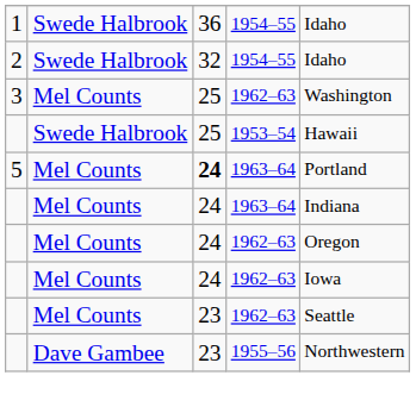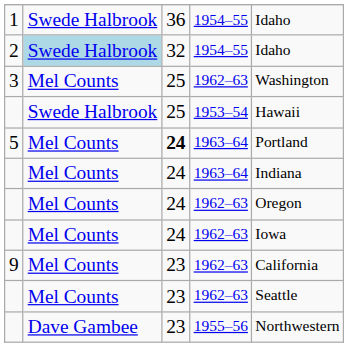2 | column 2: no background -> lightblue background
+ row: 9 | Mel Counts | 23 | 1962–63 | California
